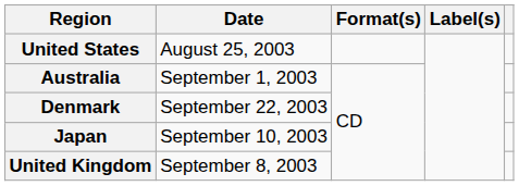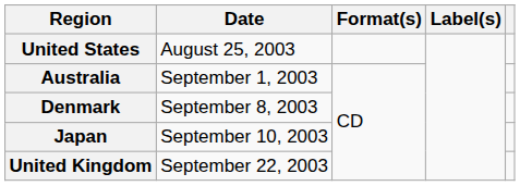Denmark | Date: September 22, 2003 -> September 8, 2003
United Kingdom | Date: September 8, 2003 -> September 22, 2003
